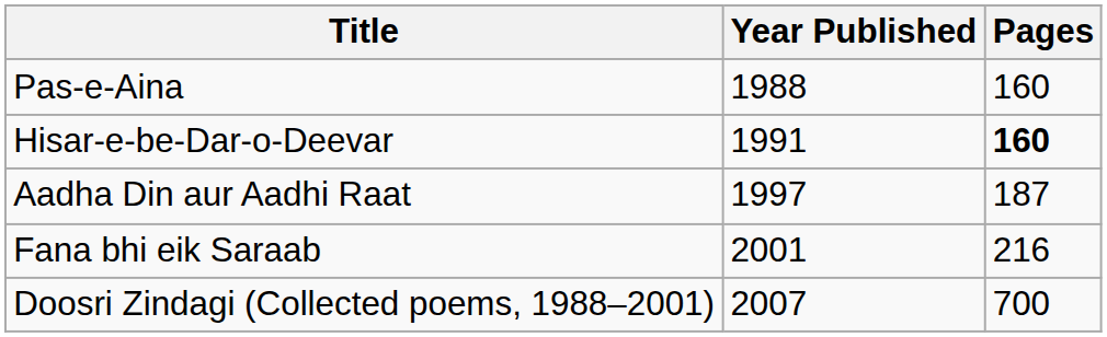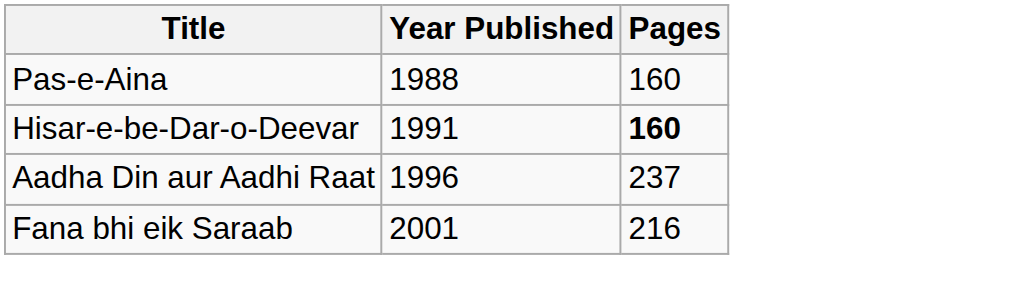Aadha Din aur Aadhi Raat | Year Published: 1997 -> 1996
Aadha Din aur Aadhi Raat | Pages: 187 -> 237
- row: Doosri Zindagi (Collected poems, 1988–2001) | 2007 | 700
